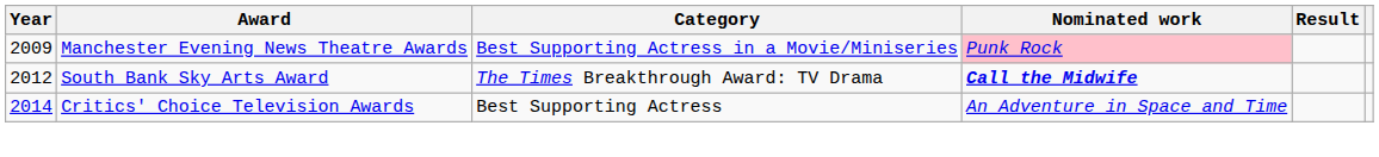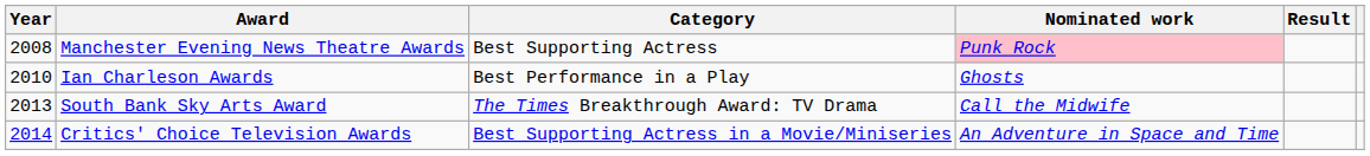Manchester Evening News Theatre Awards | Year: 2009 -> 2008
Manchester Evening News Theatre Awards | Category: Best Supporting Actress in a Movie/Miniseries -> Best Supporting Actress
+ row: 2010 | Ian Charleson Awards | Best Performance in a Play | Ghosts
South Bank Sky Arts Award | Year: 2012 -> 2013
South Bank Sky Arts Award | Nominated work: bold -> normal
Critics' Choice Television Awards | Category: Best Supporting Actress -> Best Supporting Actress in a Movie/Miniseries
